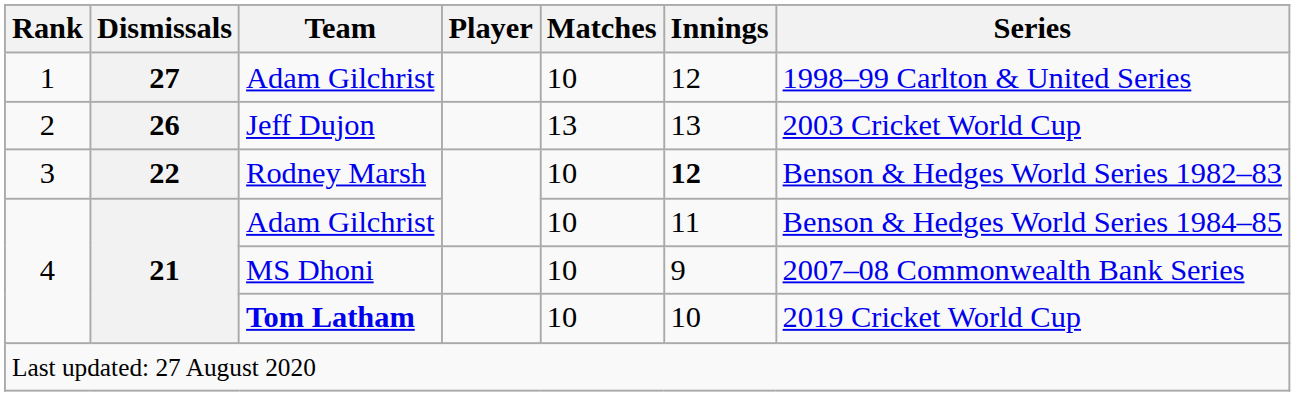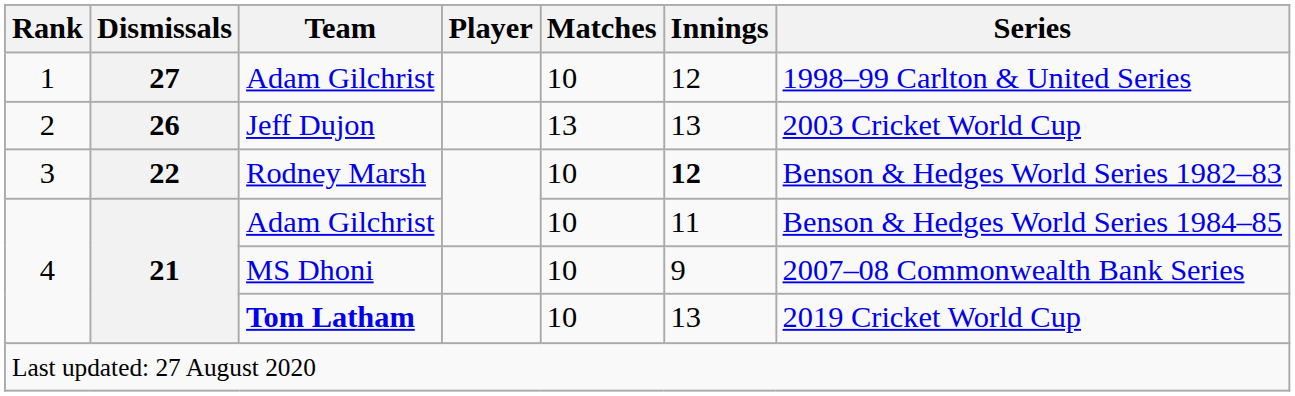Tom Latham | Innings: 10 -> 13
